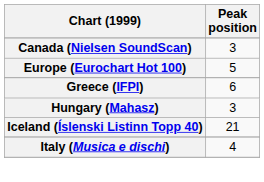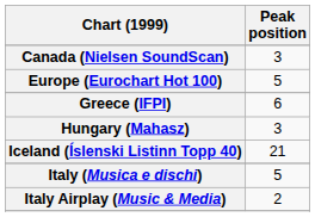Italy (Musica e dischi) | Peak position: 4 -> 5
+ row: Italy Airplay (Music & Media) | 2
